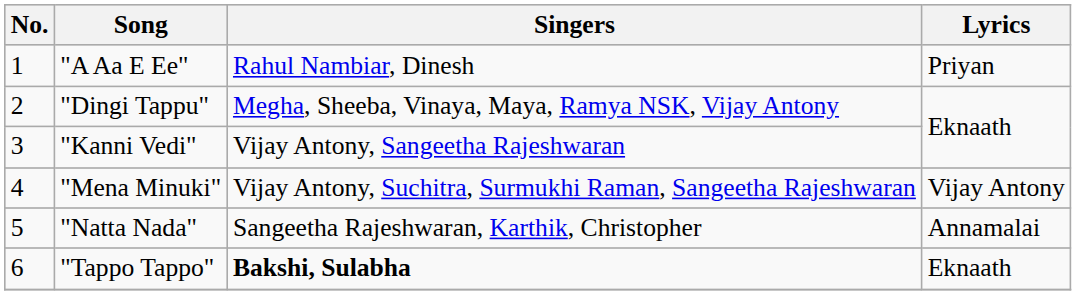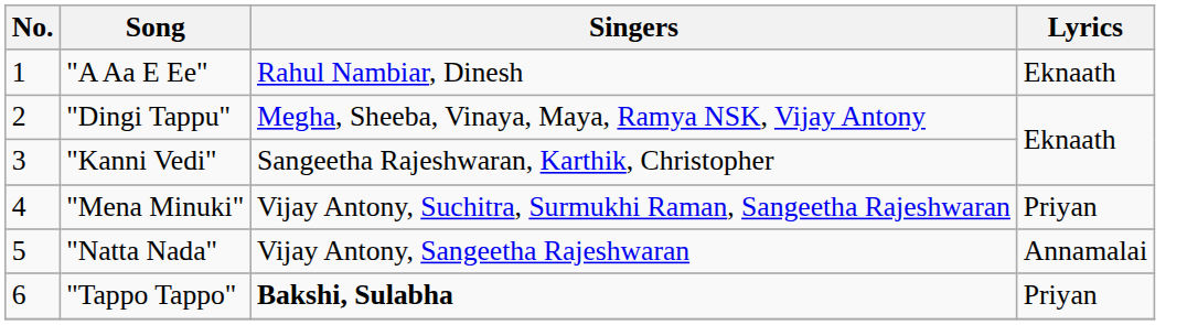"A Aa E Ee" | Lyrics: Priyan -> Eknaath
"Kanni Vedi" | Singers: Vijay Antony, Sangeetha Rajeshwaran -> Sangeetha Rajeshwaran, Karthik, Christopher
"Mena Minuki" | Lyrics: Vijay Antony -> Priyan
"Natta Nada" | Singers: Sangeetha Rajeshwaran, Karthik, Christopher -> Vijay Antony, Sangeetha Rajeshwaran
"Tappo Tappo" | Lyrics: Eknaath -> Priyan
